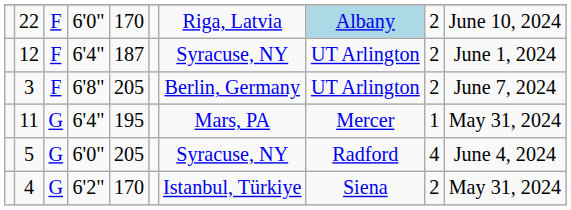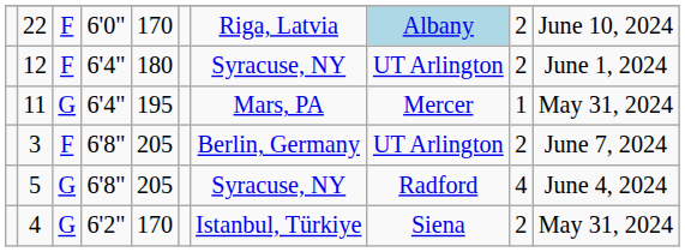12 | column 5: 187 -> 180
rows swapped: 11 <-> 3
5 | column 4: 6'0" -> 6'8"
